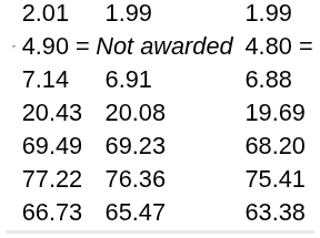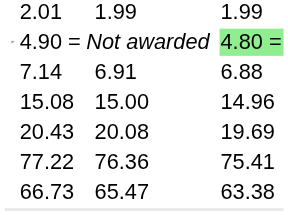4.90 = | column 7: no background -> lightgreen background
+ row: 15.08 | 15.00 | 14.96
- row: 69.49 | 69.23 | 68.20
